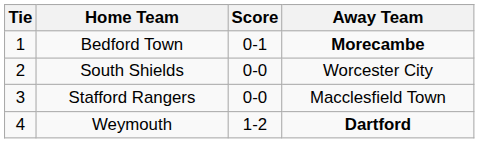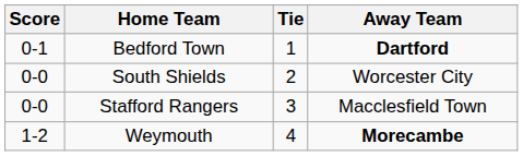columns swapped: Tie <-> Score
Bedford Town | Away Team: Morecambe -> Dartford
Weymouth | Away Team: Dartford -> Morecambe
